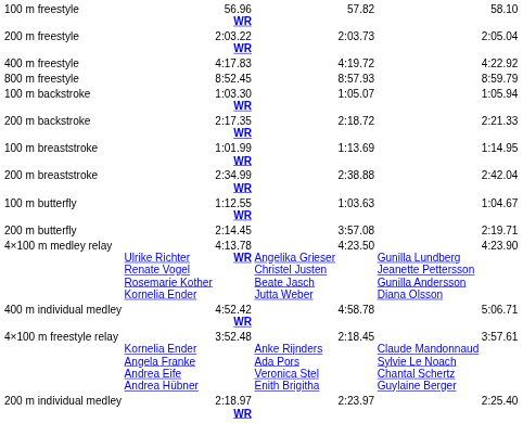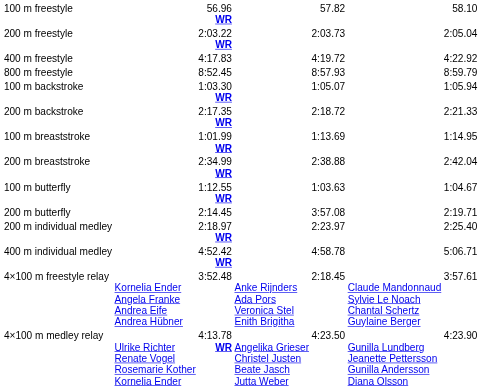rows swapped: 200 m individual medley <-> 4×100 m medley relay
